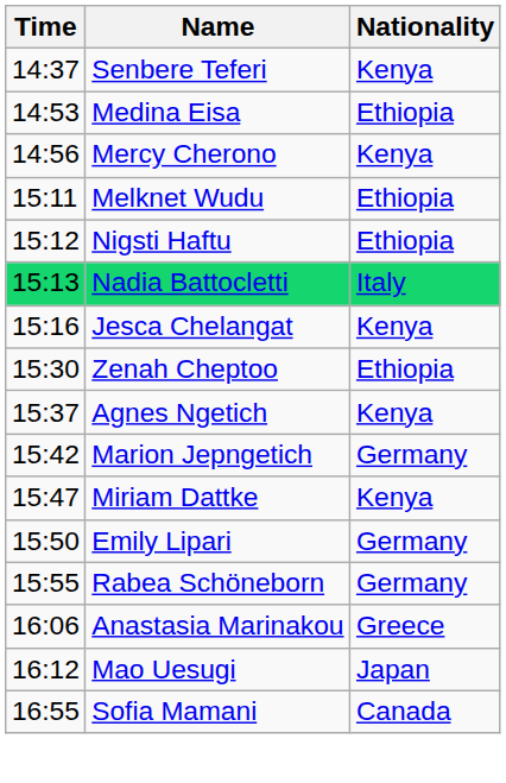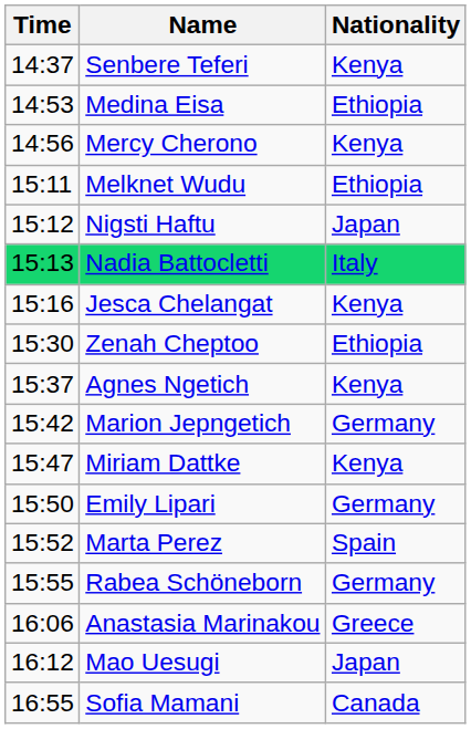Nigsti Haftu | Nationality: Ethiopia -> Japan
+ row: 15:52 | Marta Perez | Spain
